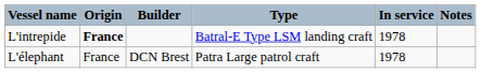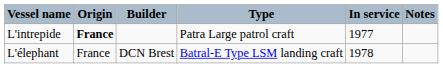L'intrepide | Type: Batral-E Type LSM landing craft -> Patra Large patrol craft
L'intrepide | In service: 1978 -> 1977
L'élephant | Type: Patra Large patrol craft -> Batral-E Type LSM landing craft
